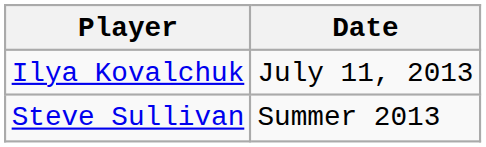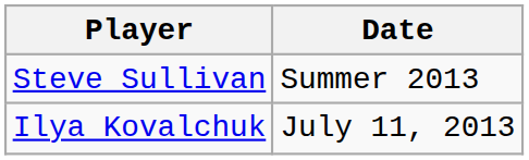rows swapped: Ilya Kovalchuk <-> Steve Sullivan
